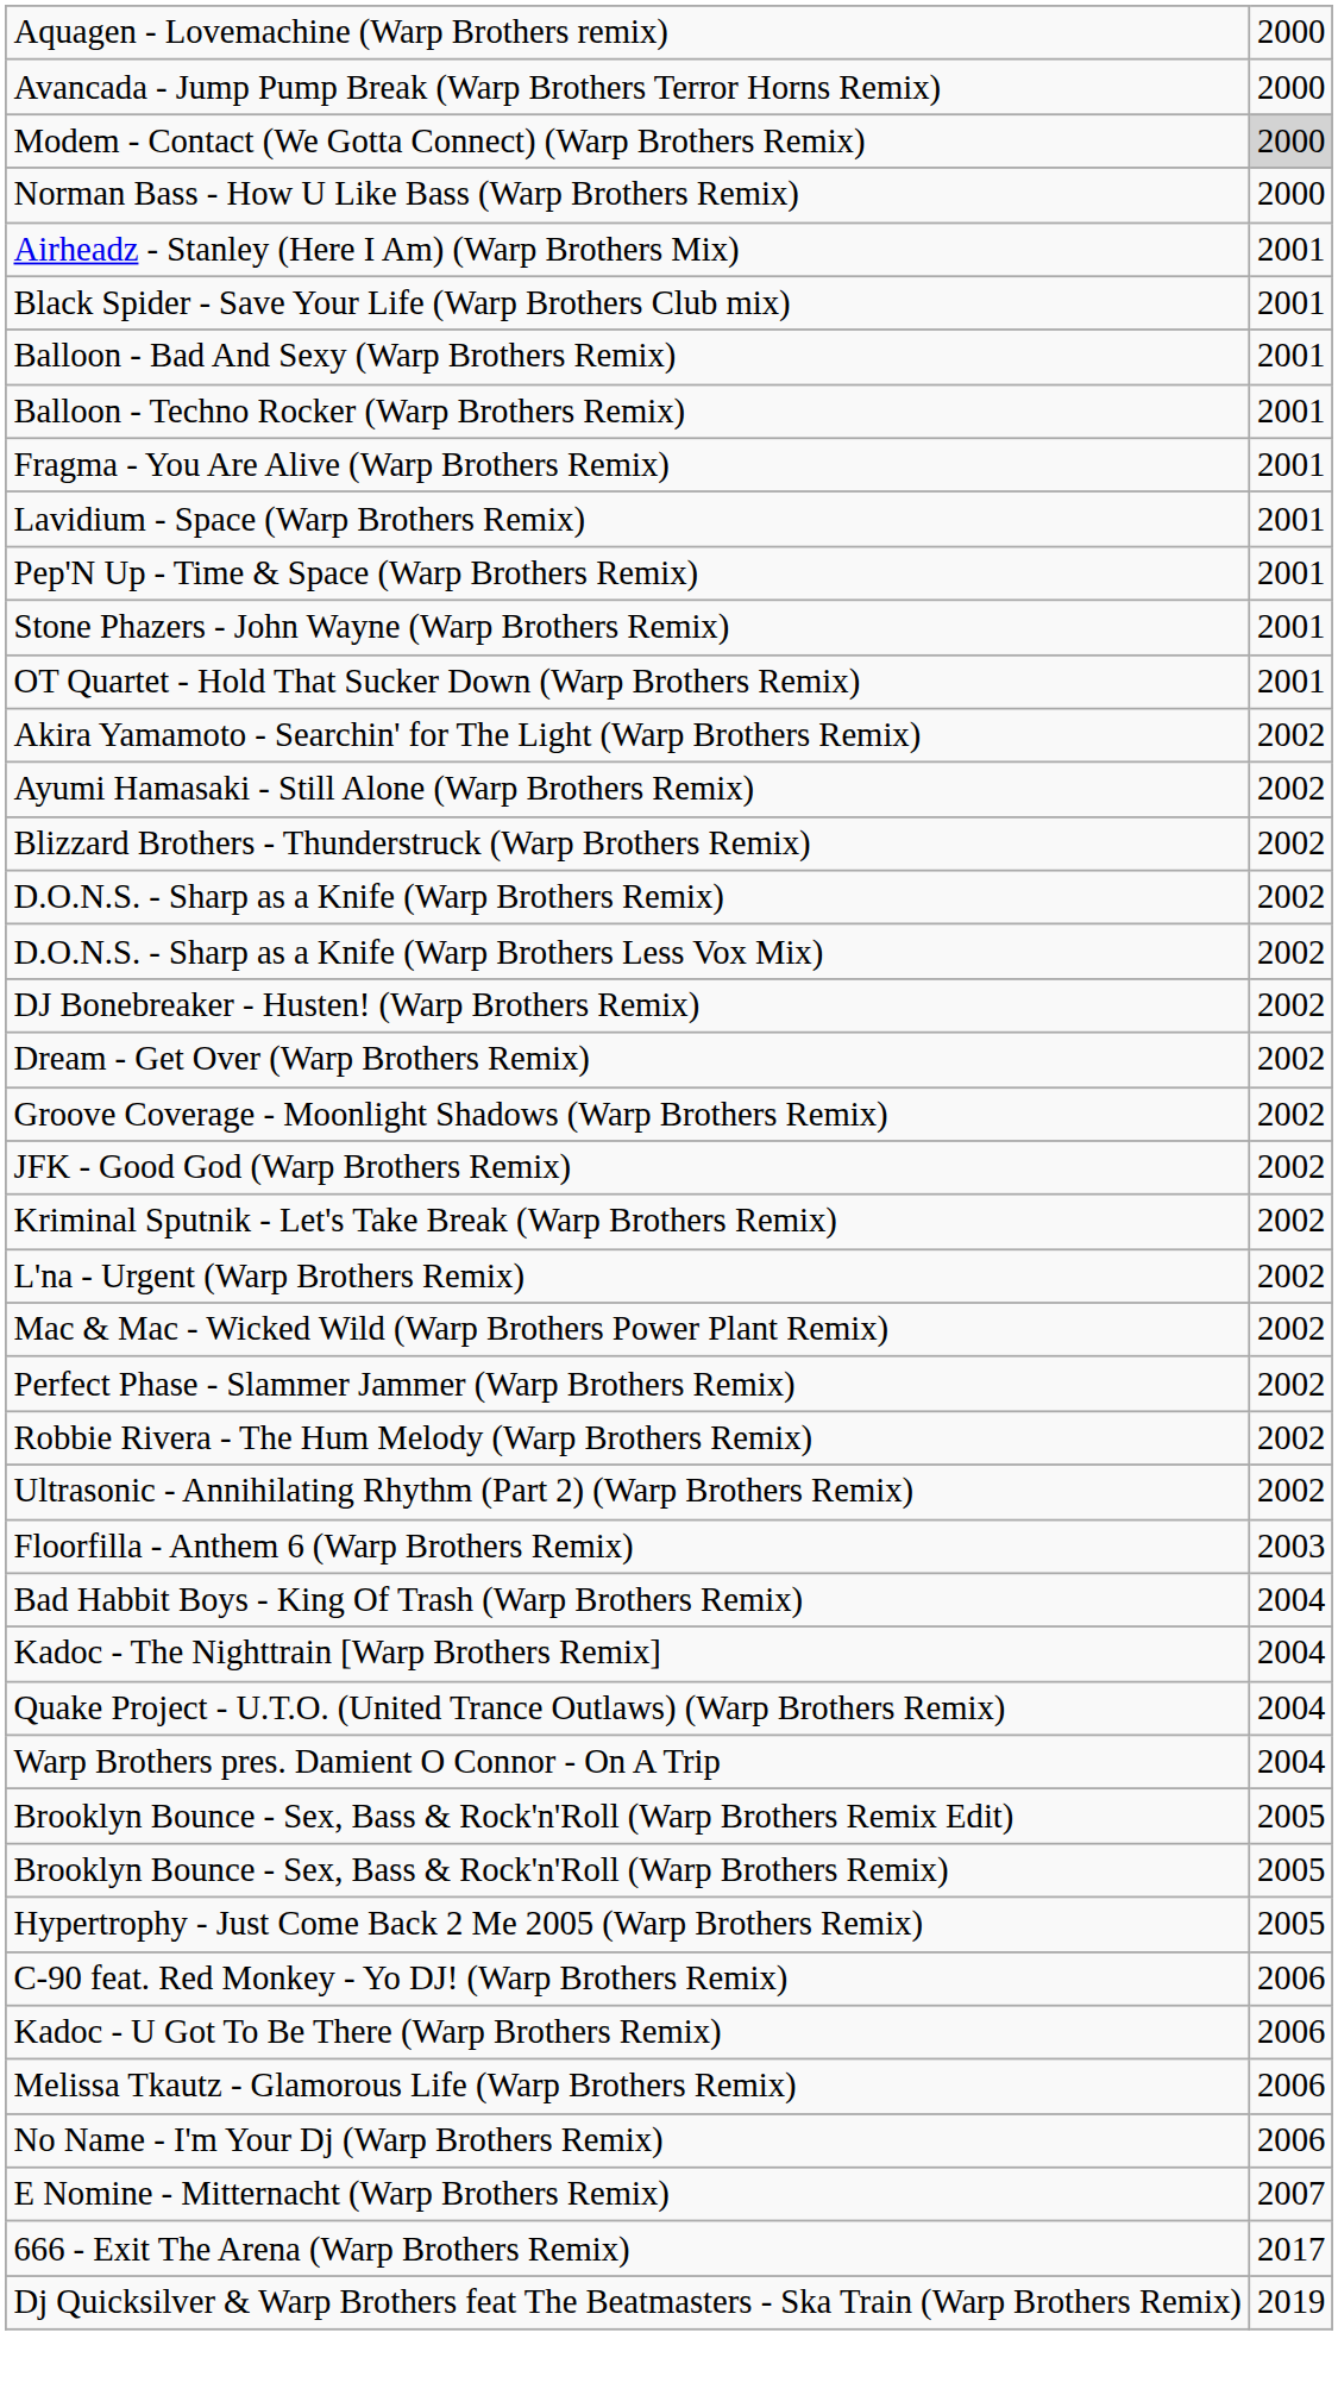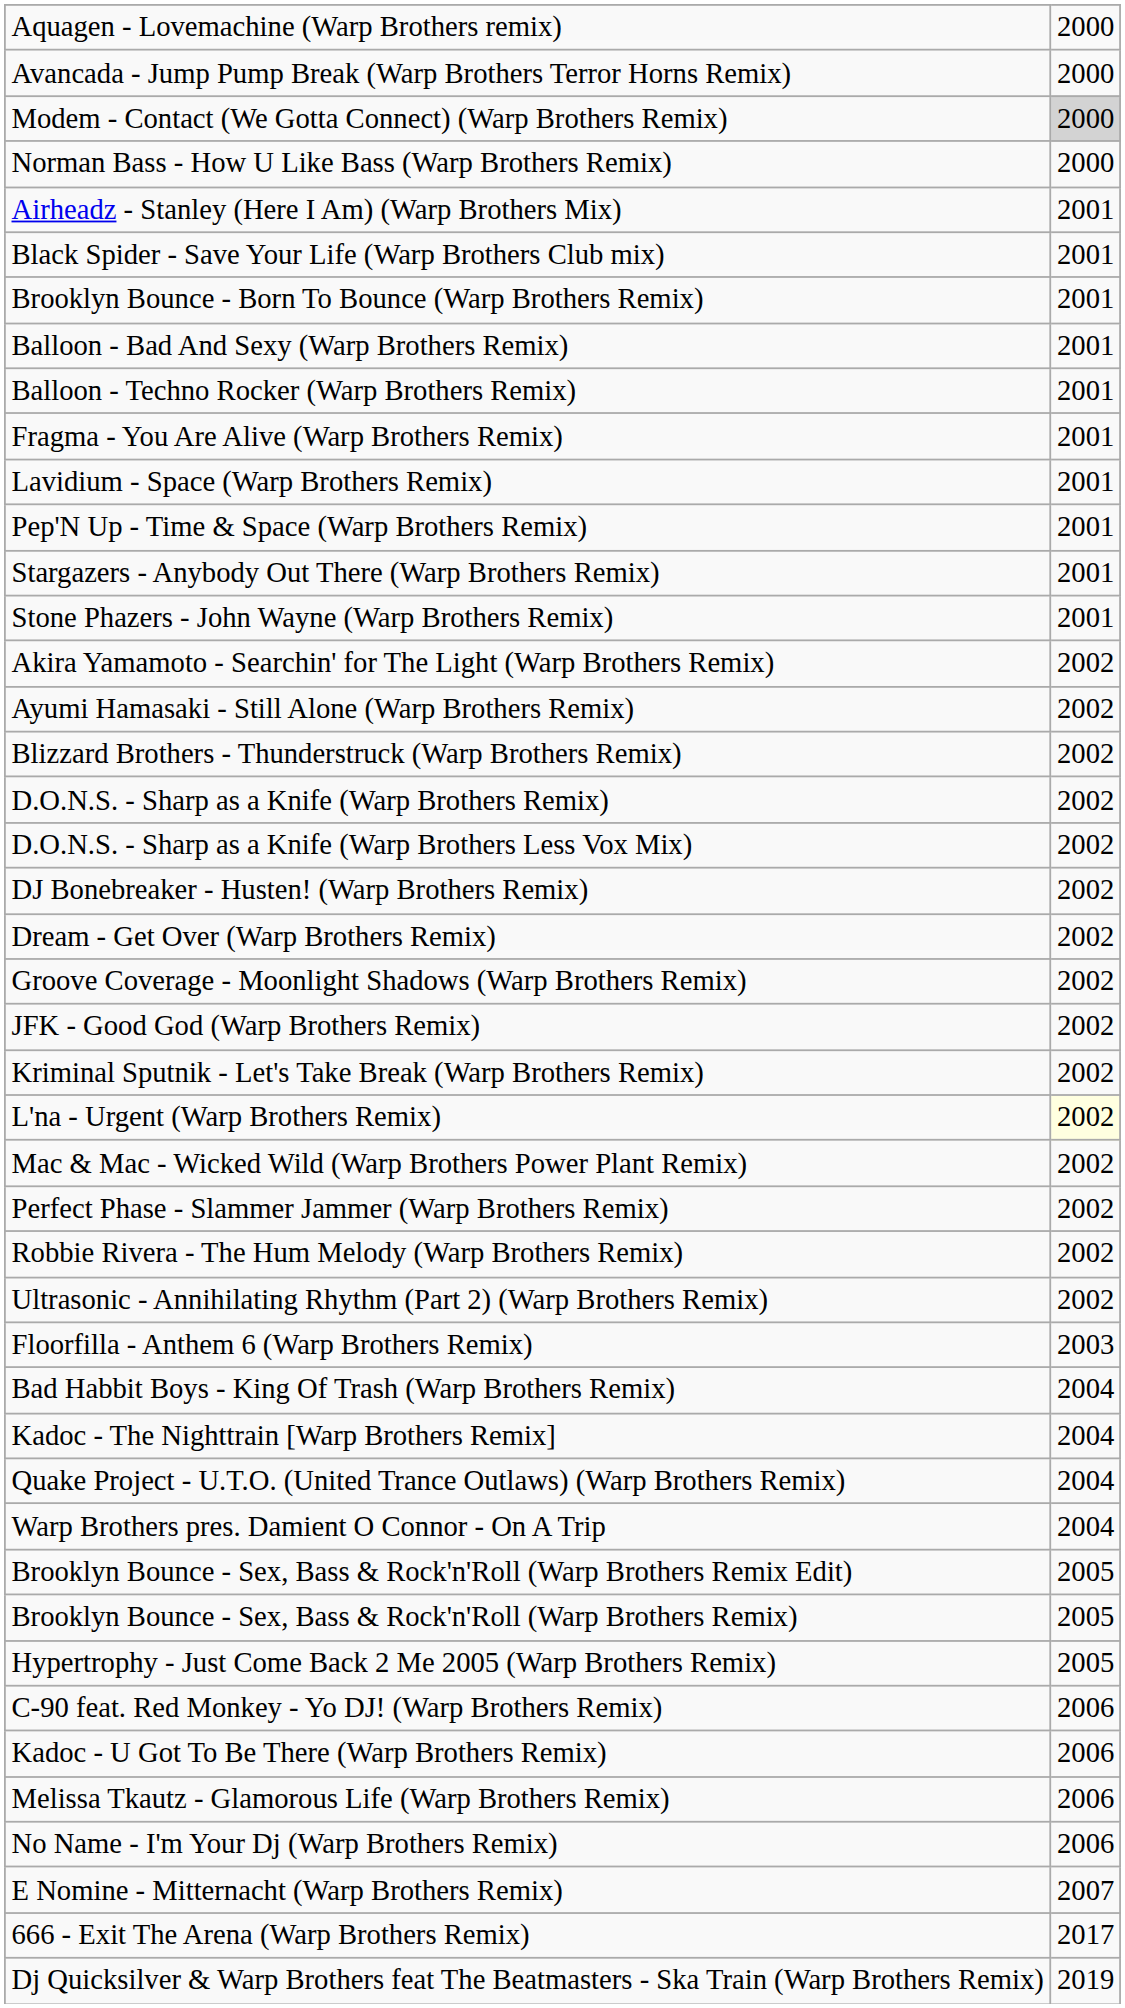+ row: Brooklyn Bounce - Born To Bounce (Warp Brothers Remix) | 2001
+ row: Stargazers - Anybody Out There (Warp Brothers Remix) | 2001
- row: OT Quartet - Hold That Sucker Down (Warp Brothers Remix) | 2001
L'na - Urgent (Warp Brothers Remix) | column 2: no background -> lightyellow background
